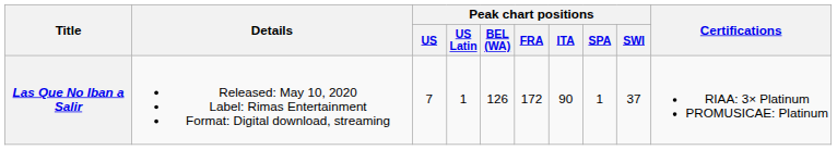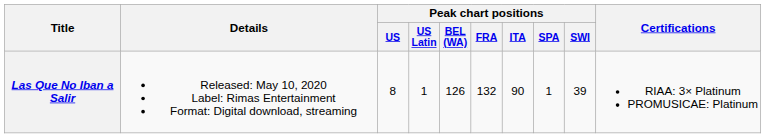Las Que No Iban a Salir | Peak chart positions / US: 7 -> 8
Las Que No Iban a Salir | Peak chart positions / FRA: 172 -> 132
Las Que No Iban a Salir | Peak chart positions / SWI: 37 -> 39
